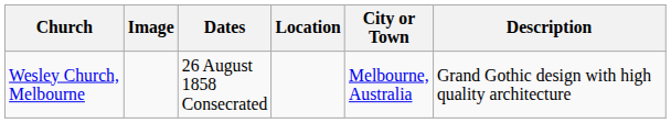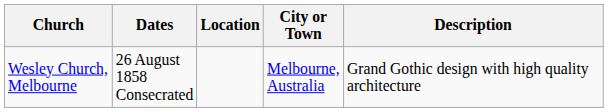- column: Image
